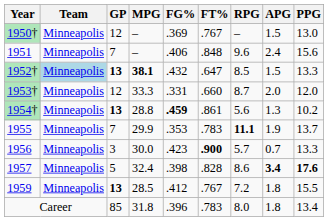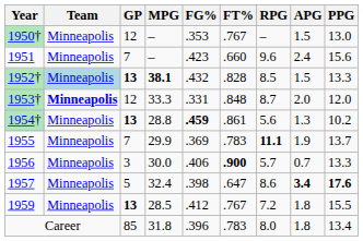1950† | FG%: .369 -> .353
1951 | FG%: .406 -> .423
1951 | FT%: .848 -> .660
1952† | FT%: .647 -> .828
1953† | Team: normal -> bold
1953† | FT%: .660 -> .848
1955 | FG%: .353 -> .369
1956 | FG%: .423 -> .406
1957 | FT%: .828 -> .647
